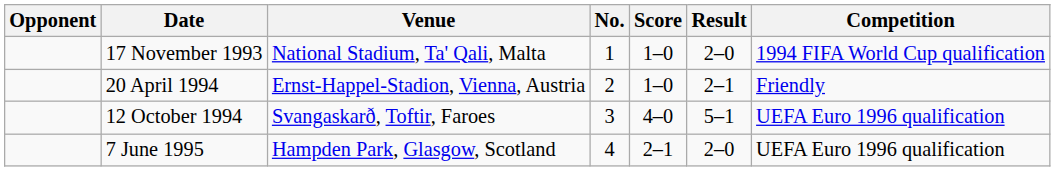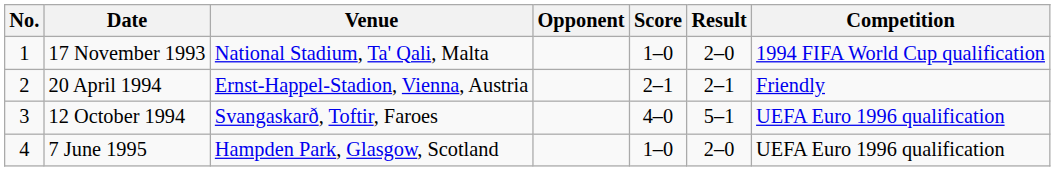columns swapped: No. <-> Opponent
20 April 1994 | Score: 1–0 -> 2–1
7 June 1995 | Score: 2–1 -> 1–0
